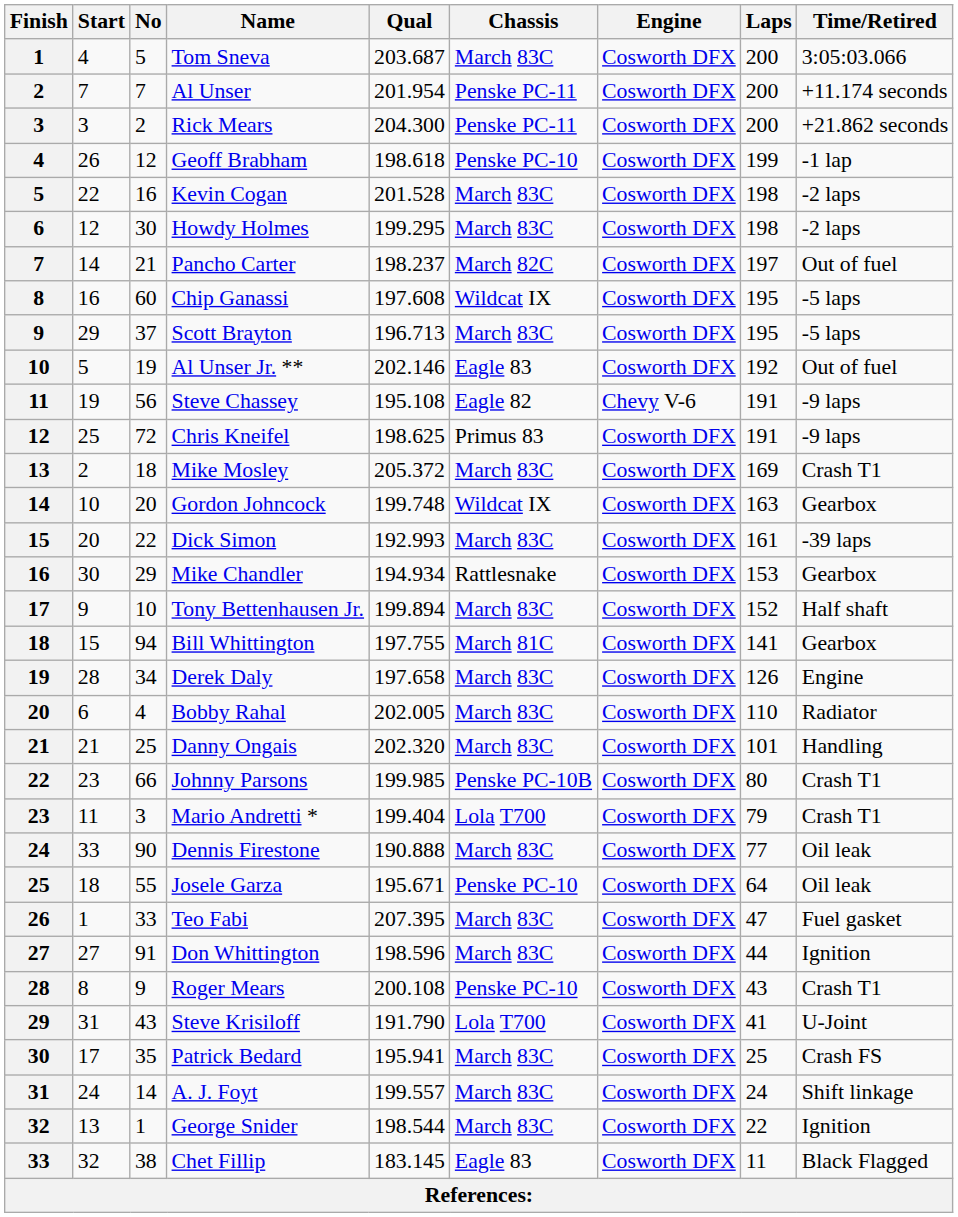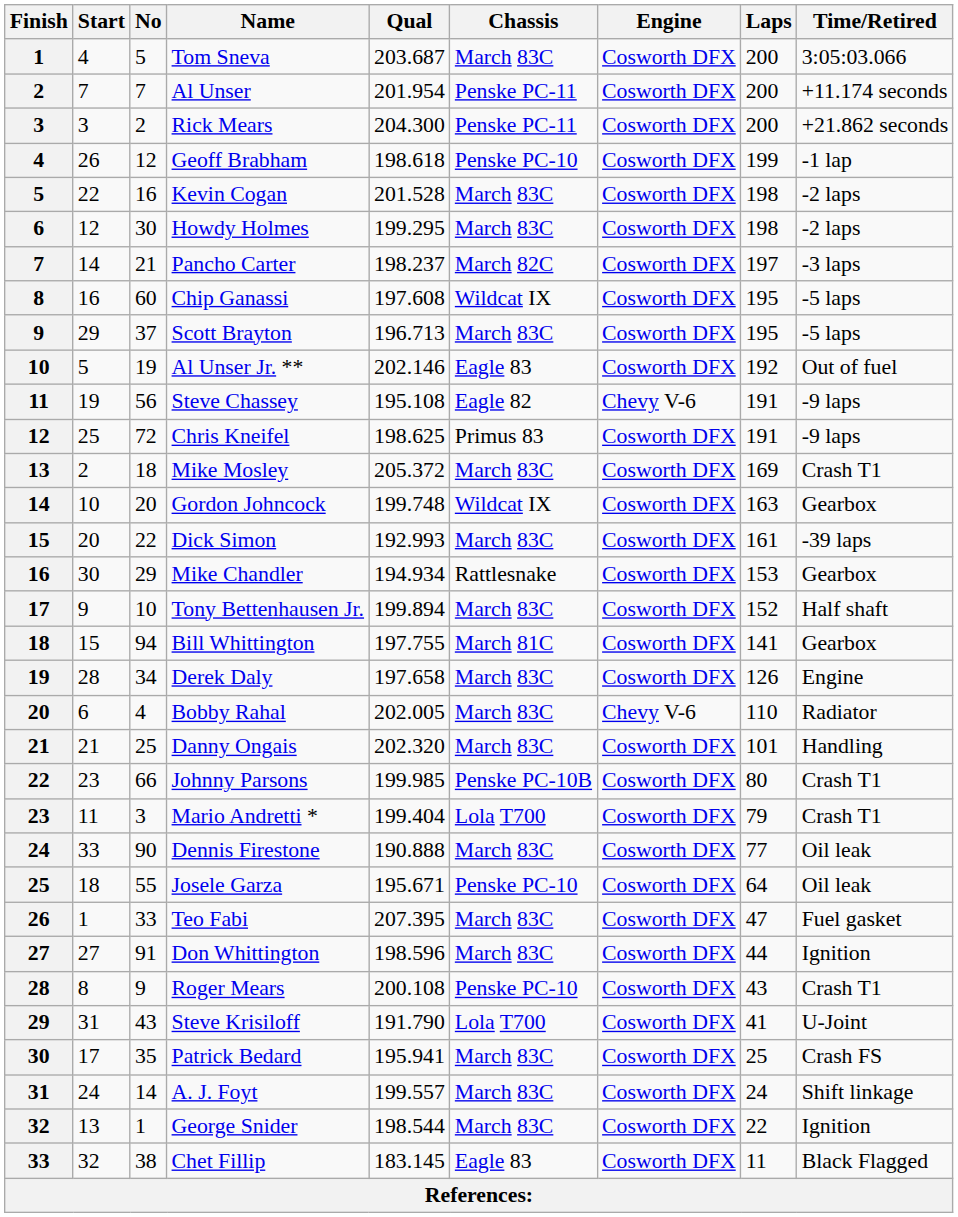Pancho Carter | Time/Retired: Out of fuel -> -3 laps
Bobby Rahal | Engine: Cosworth DFX -> Chevy V-6
